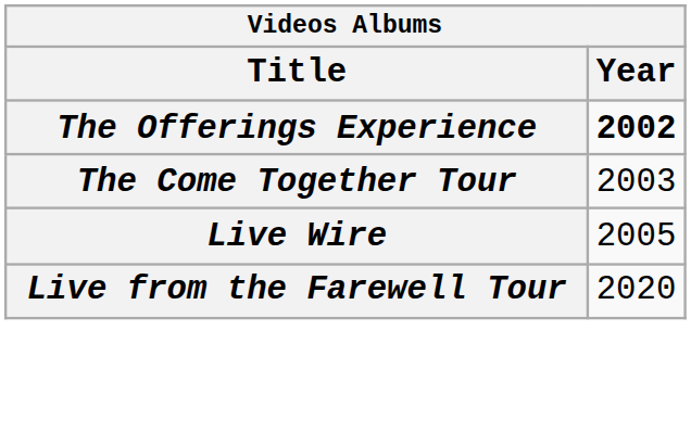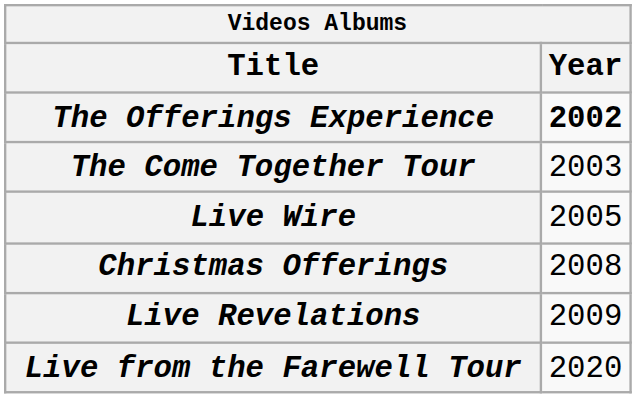+ row: Christmas Offerings | 2008
+ row: Live Revelations | 2009
